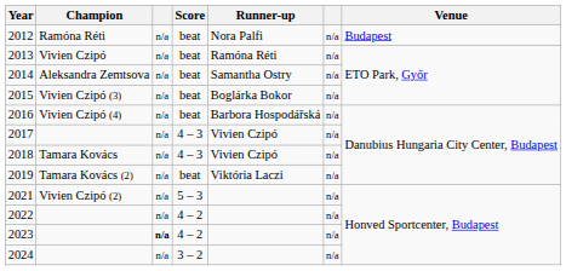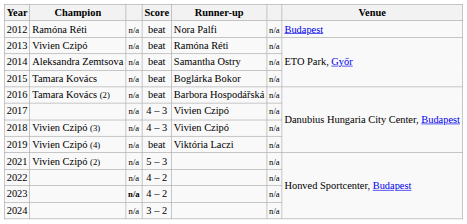2015 | Champion: Vivien Czipó (3) -> Tamara Kovács
2016 | Champion: Vivien Czipó (4) -> Tamara Kovács (2)
2018 | Champion: Tamara Kovács -> Vivien Czipó (3)
2019 | Champion: Tamara Kovács (2) -> Vivien Czipó (4)
